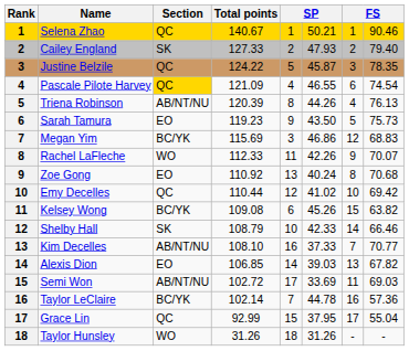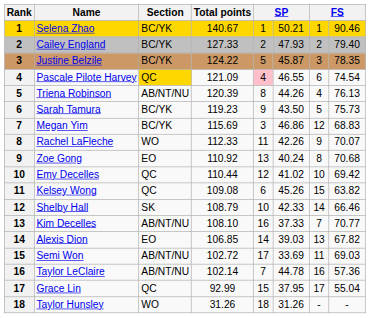Selena Zhao | Section: QC -> BC/YK
Cailey England | Section: SK -> BC/YK
Justine Belzile | Section: QC -> BC/YK
Pascale Pilote Harvey | column 5: no background -> pink background
Sarah Tamura | Section: EO -> BC/YK
Kelsey Wong | Section: BC/YK -> QC
Taylor LeClaire | Section: BC/YK -> AB/NT/NU
